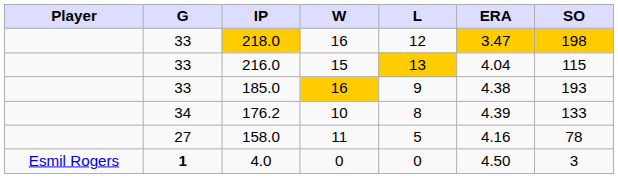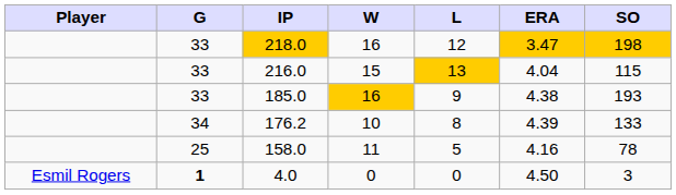158.0 | G: 27 -> 25
